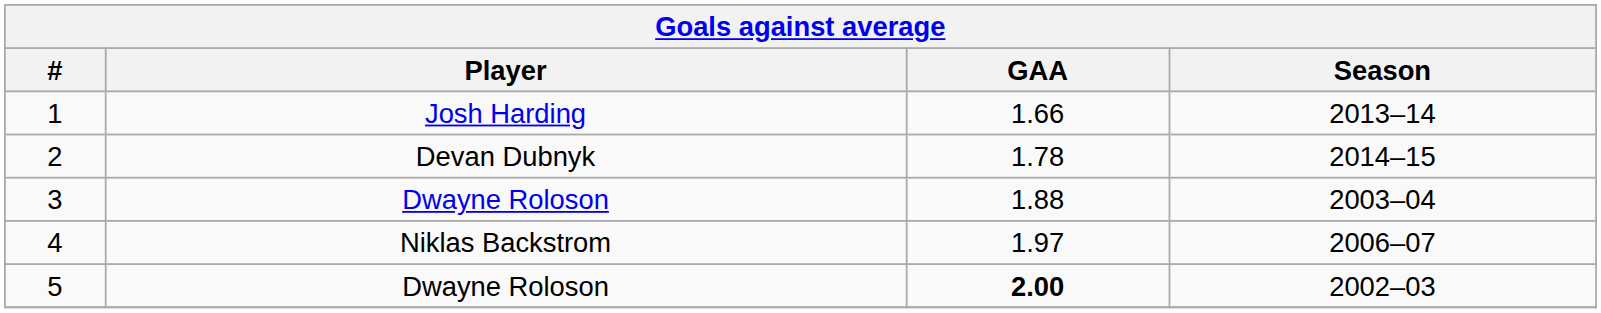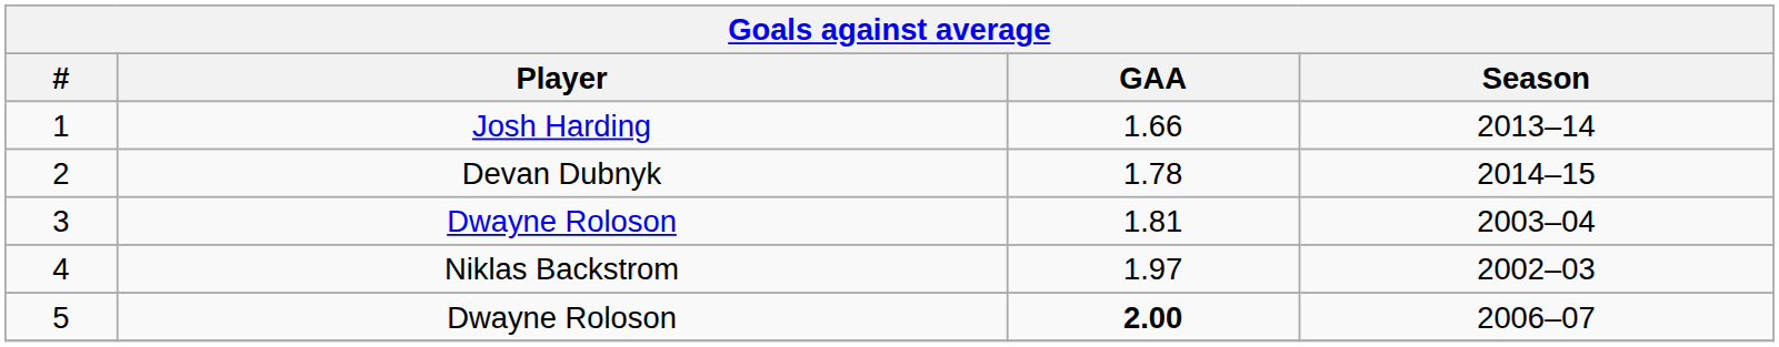3 | GAA: 1.88 -> 1.81
4 | Season: 2006–07 -> 2002–03
5 | Season: 2002–03 -> 2006–07
